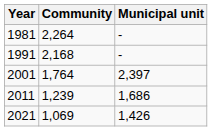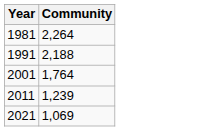- column: Municipal unit | - | - | 2,397 | 1,686 | 1,426
1991 | Community: 2,168 -> 2,188
